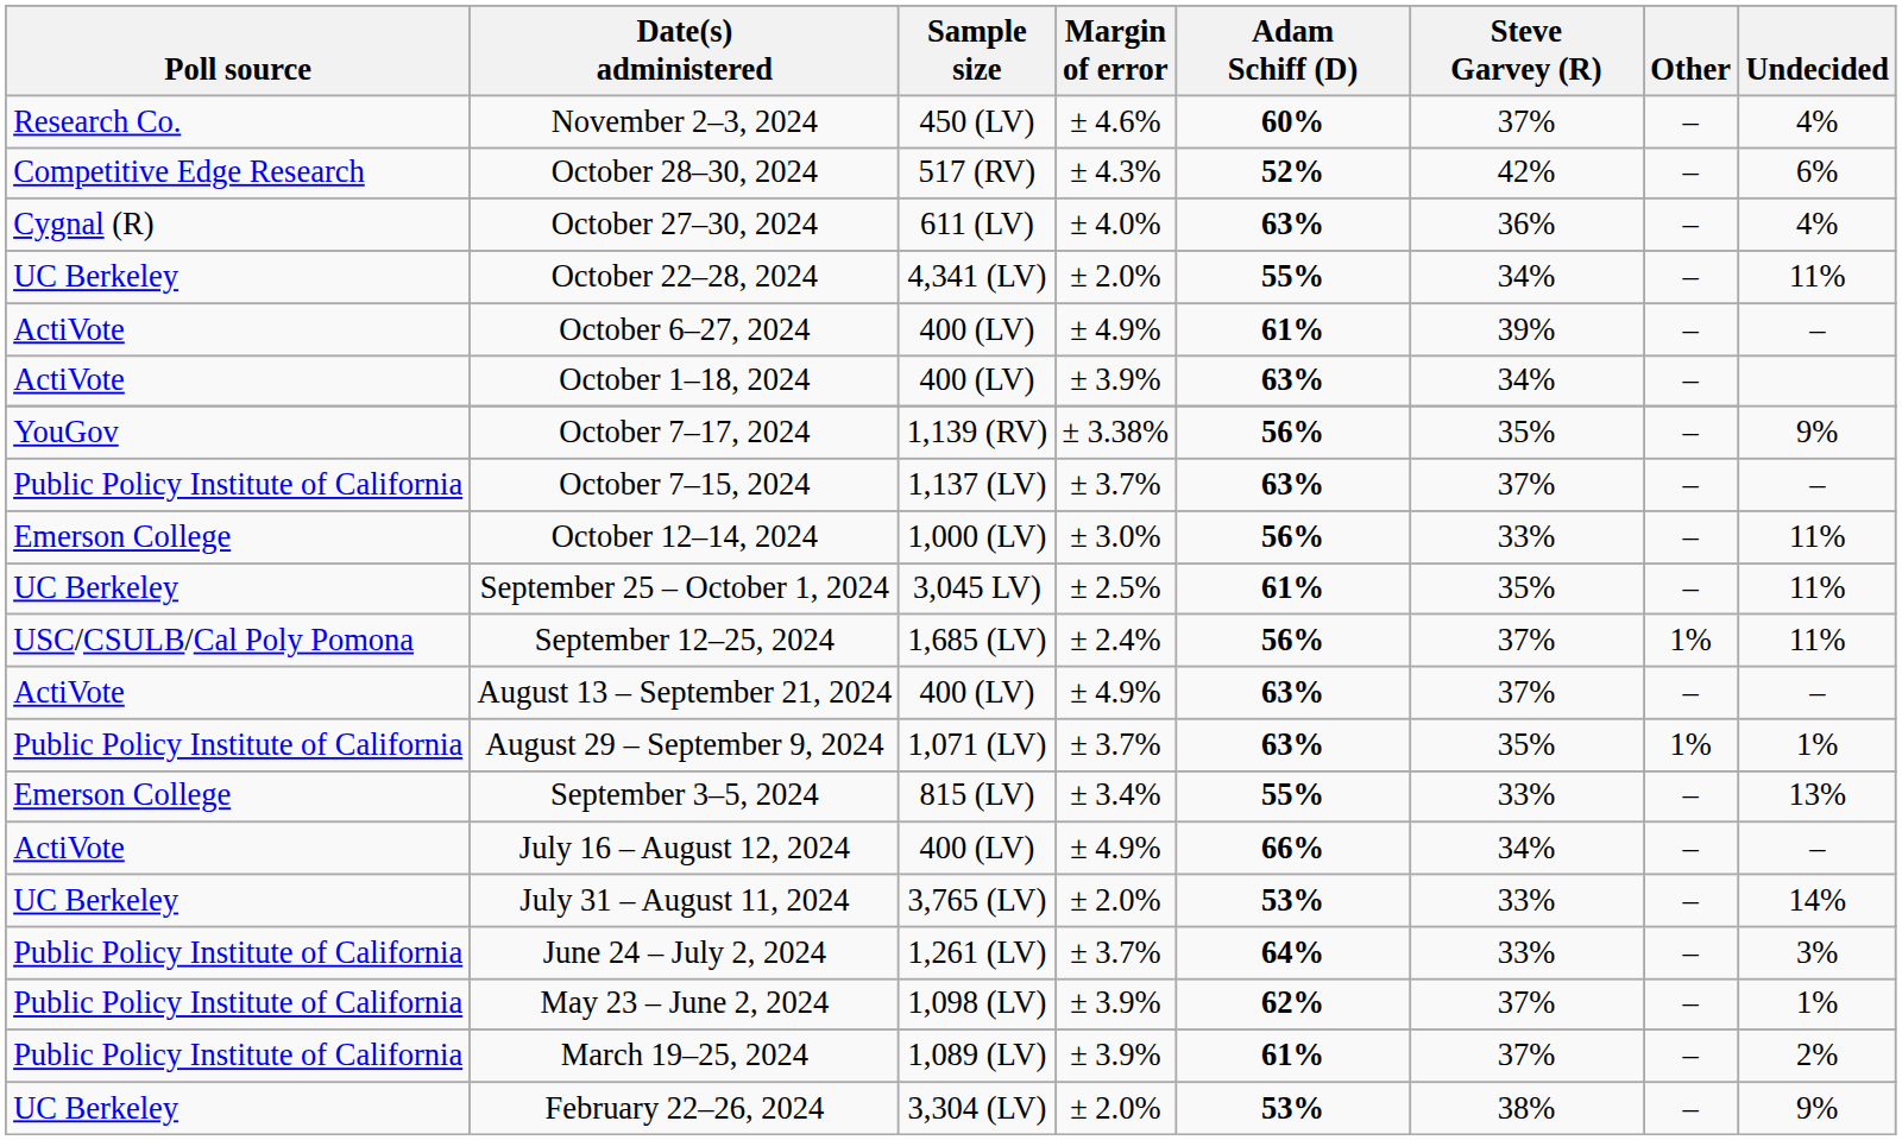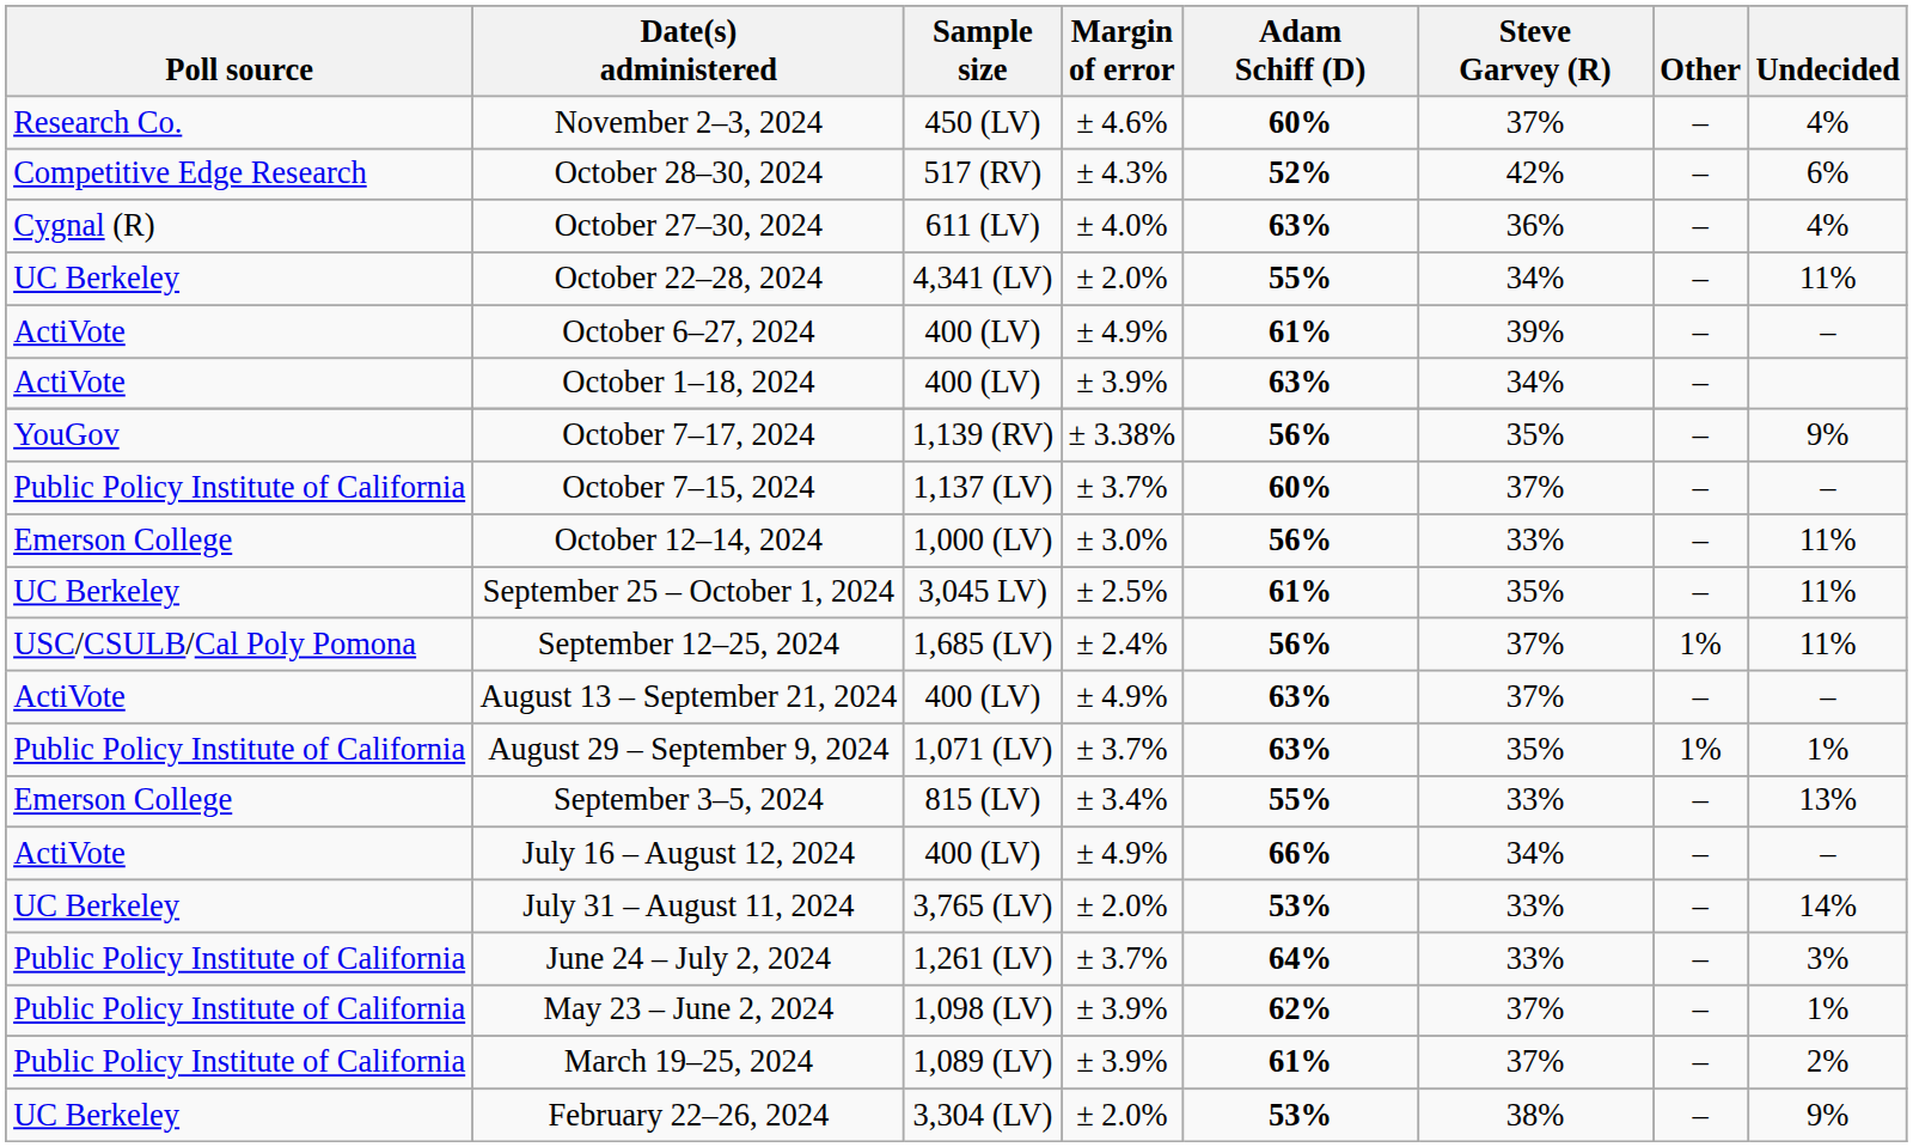October 7–15, 2024 | Adam Schiff (D): 63% -> 60%
